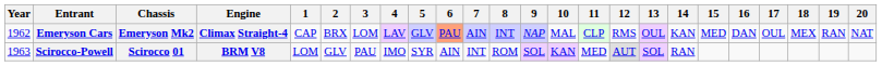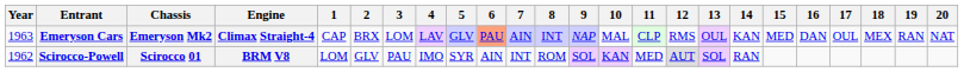Emeryson Cars | Year: 1962 -> 1963
Scirocco-Powell | Year: 1963 -> 1962
